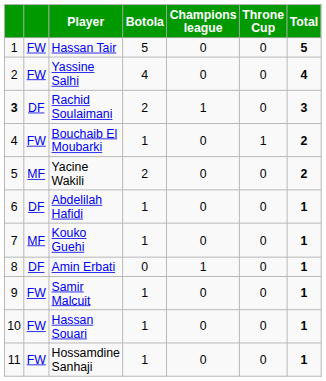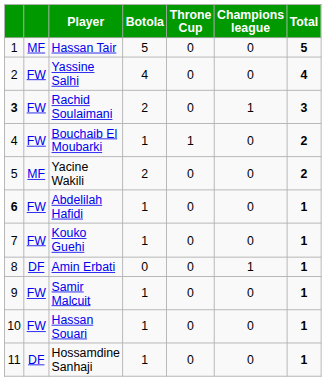columns swapped: Throne Cup <-> Champions league
Hassan Tair | column 2: FW -> MF
Rachid Soulaimani | column 2: DF -> FW
Abdelilah Hafidi | column 1: normal -> bold
Abdelilah Hafidi | column 2: DF -> FW
Kouko Guehi | column 2: MF -> FW
Hossamdine Sanhaji | column 2: FW -> DF
